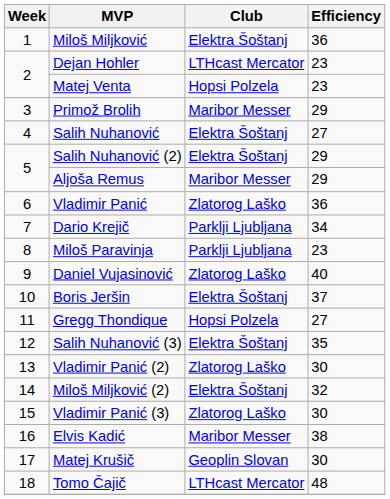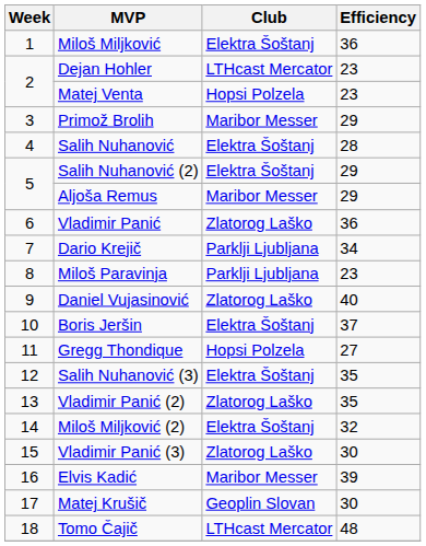Salih Nuhanović | Efficiency: 27 -> 28
Vladimir Panić (2) | Efficiency: 30 -> 35
Elvis Kadić | Efficiency: 38 -> 39
